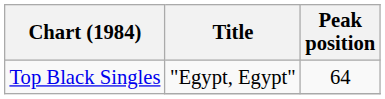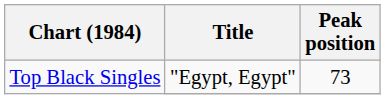Top Black Singles / "Egypt, Egypt" | Peak position: 64 -> 73
